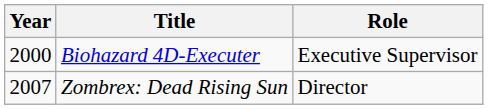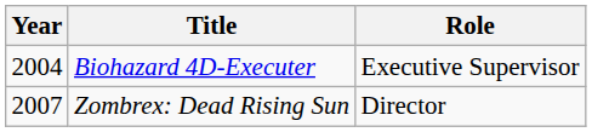Biohazard 4D-Executer | Year: 2000 -> 2004
